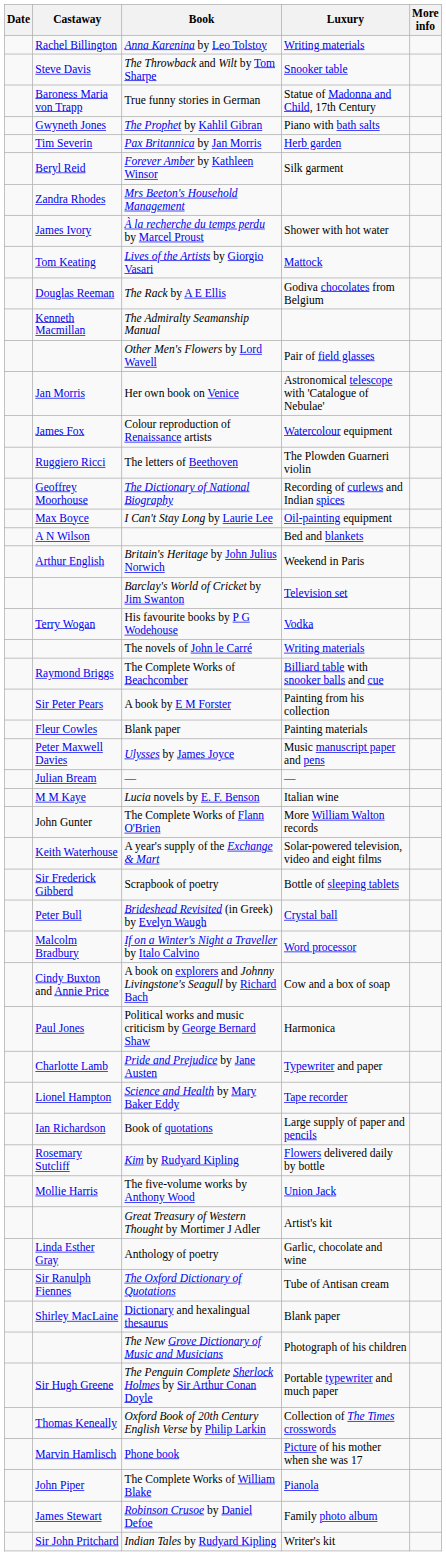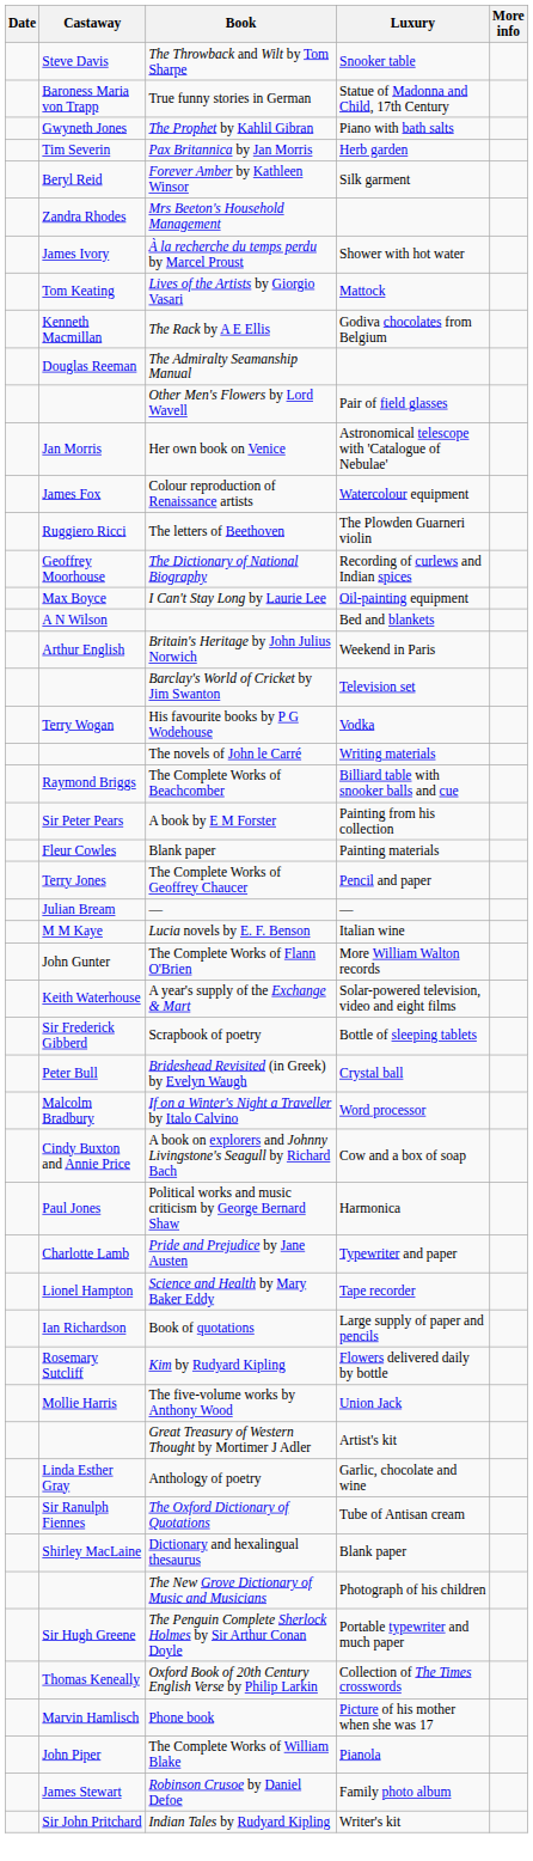- row: Rachel Billington | Anna Karenina by Leo Tolstoy | Writing materials
The Rack by A E Ellis | Castaway: Douglas Reeman -> Kenneth Macmillan
The Admiralty Seamanship Manual | Castaway: Kenneth Macmillan -> Douglas Reeman
- row: Peter Maxwell Davies | Ulysses by James Joyce | Music manuscript paper and pens
+ row: Terry Jones | The Complete Works of Geoffrey Chaucer | Pencil and paper
